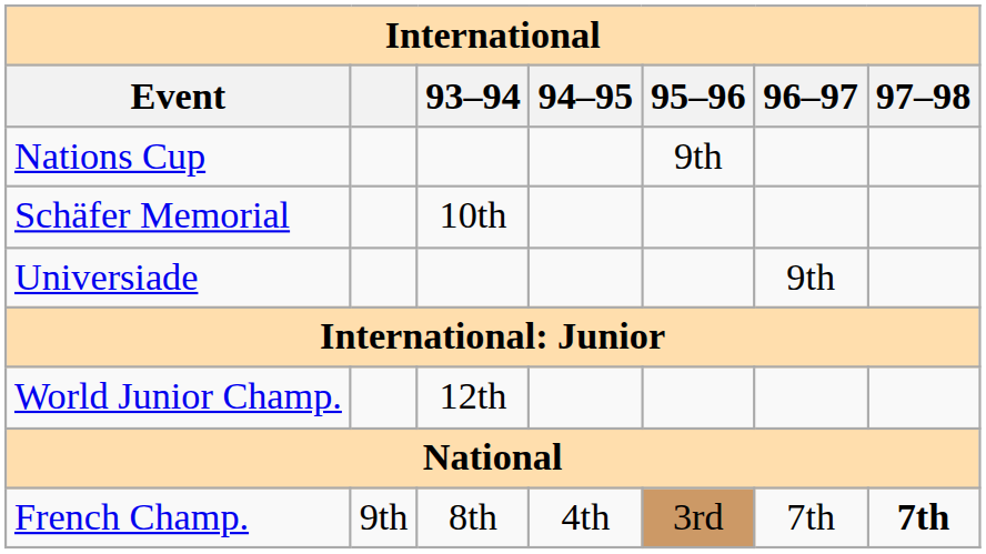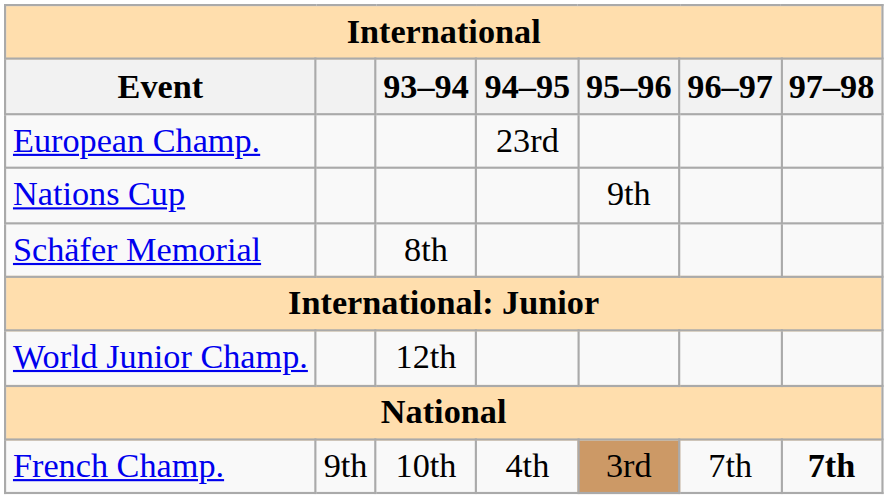+ row: European Champ. | 23rd
Schäfer Memorial | 93–94: 10th -> 8th
- row: Universiade | 9th
French Champ. | 93–94: 8th -> 10th
